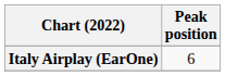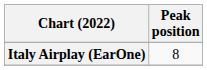Italy Airplay (EarOne) | Peak position: 6 -> 8
